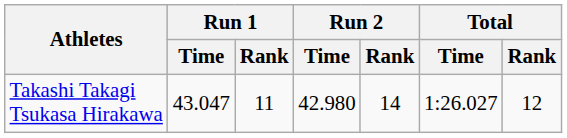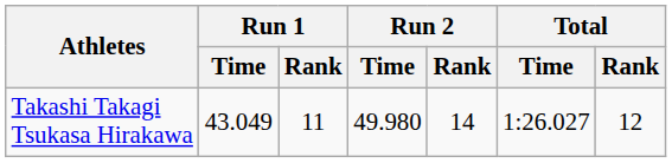Takashi Takagi Tsukasa Hirakawa | Run 1 / Time: 43.047 -> 43.049
Takashi Takagi Tsukasa Hirakawa | Run 2 / Time: 42.980 -> 49.980
